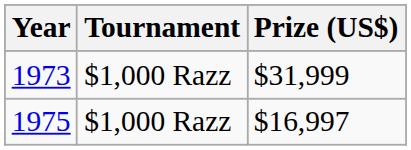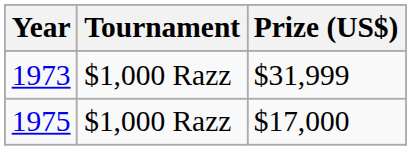1975 | Prize (US$): $16,997 -> $17,000
